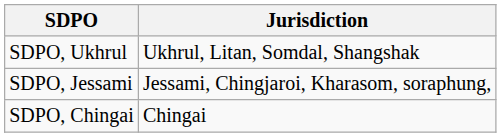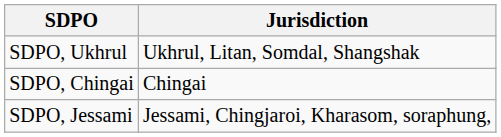rows swapped: SDPO, Jessami <-> SDPO, Chingai
